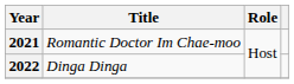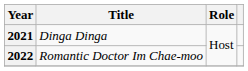2021 | Title: Romantic Doctor Im Chae-moo -> Dinga Dinga
2022 | Title: Dinga Dinga -> Romantic Doctor Im Chae-moo
